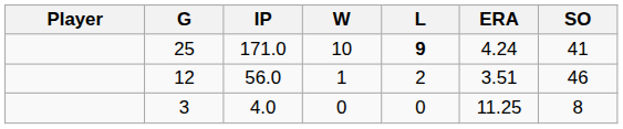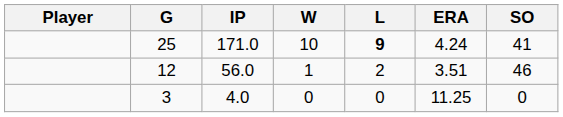3 | SO: 8 -> 0
